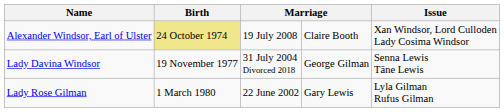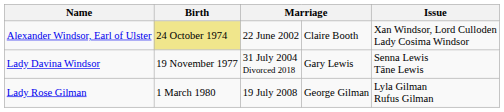Alexander Windsor, Earl of Ulster | column 3: 19 July 2008 -> 22 June 2002
Lady Davina Windsor | column 4: George Gilman -> Gary Lewis
Lady Rose Gilman | column 3: 22 June 2002 -> 19 July 2008
Lady Rose Gilman | column 4: Gary Lewis -> George Gilman
